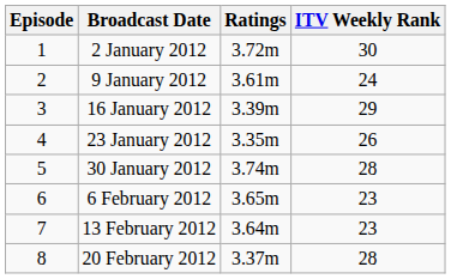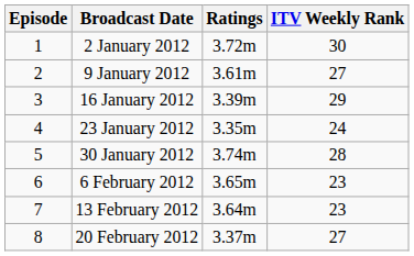9 January 2012 | ITV Weekly Rank: 24 -> 27
23 January 2012 | ITV Weekly Rank: 26 -> 24
20 February 2012 | ITV Weekly Rank: 28 -> 27
